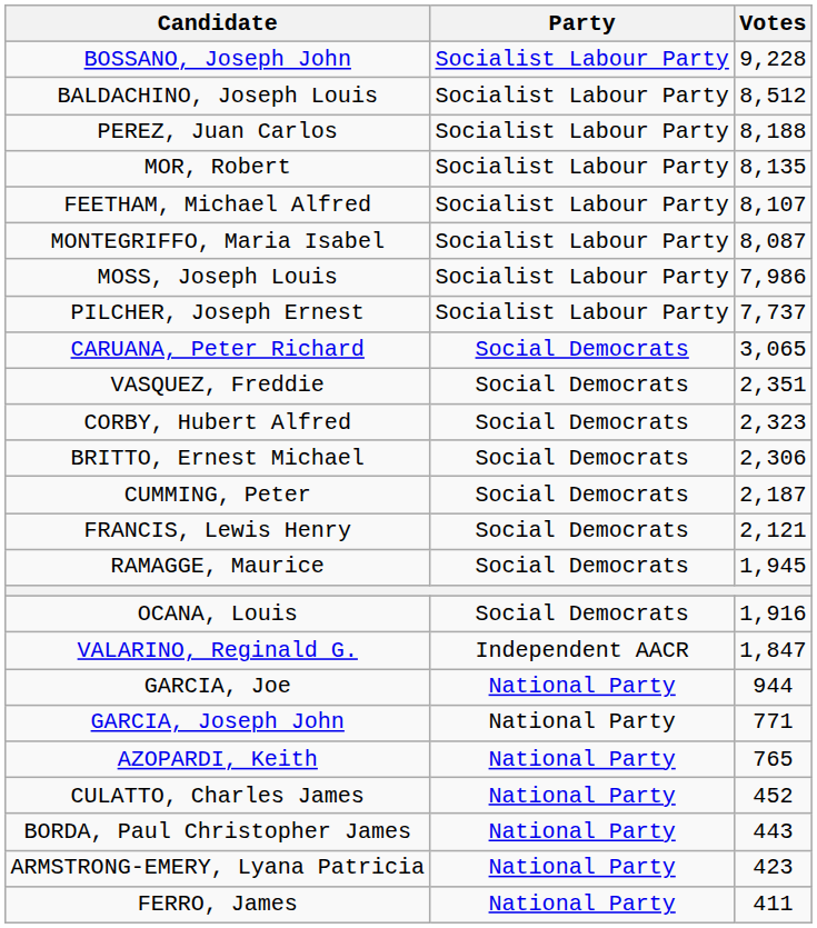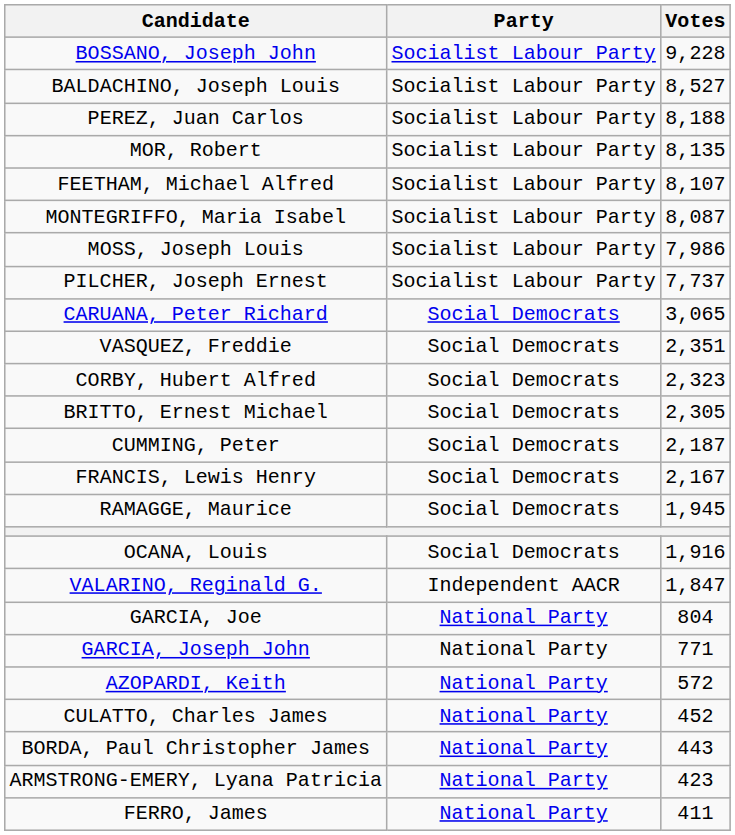BALDACHINO, Joseph Louis | Votes: 8,512 -> 8,527
BRITTO, Ernest Michael | Votes: 2,306 -> 2,305
FRANCIS, Lewis Henry | Votes: 2,121 -> 2,167
GARCIA, Joe | Votes: 944 -> 804
AZOPARDI, Keith | Votes: 765 -> 572
